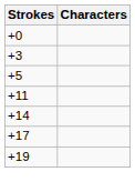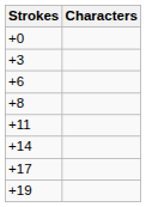- row: +5
+ row: +6
+ row: +8
